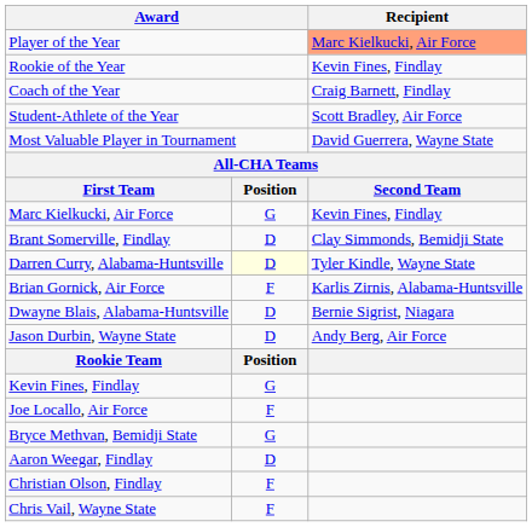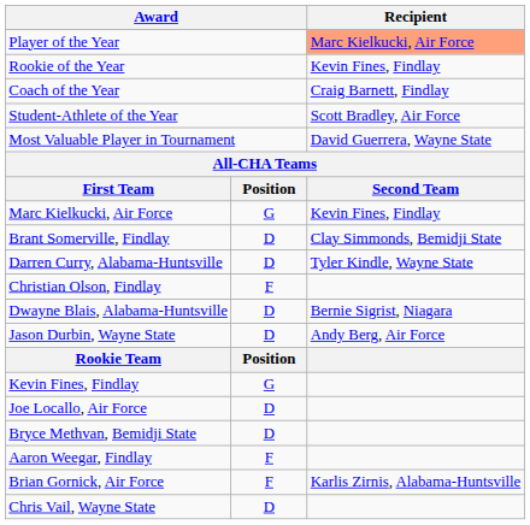Darren Curry, Alabama-Huntsville | column 2: lightyellow background -> no background
rows swapped: Brian Gornick, Air Force <-> Christian Olson, Findlay
Joe Locallo, Air Force | column 2: F -> D
Bryce Methvan, Bemidji State | column 2: G -> D
Aaron Weegar, Findlay | column 2: D -> F
Chris Vail, Wayne State | column 2: F -> D
